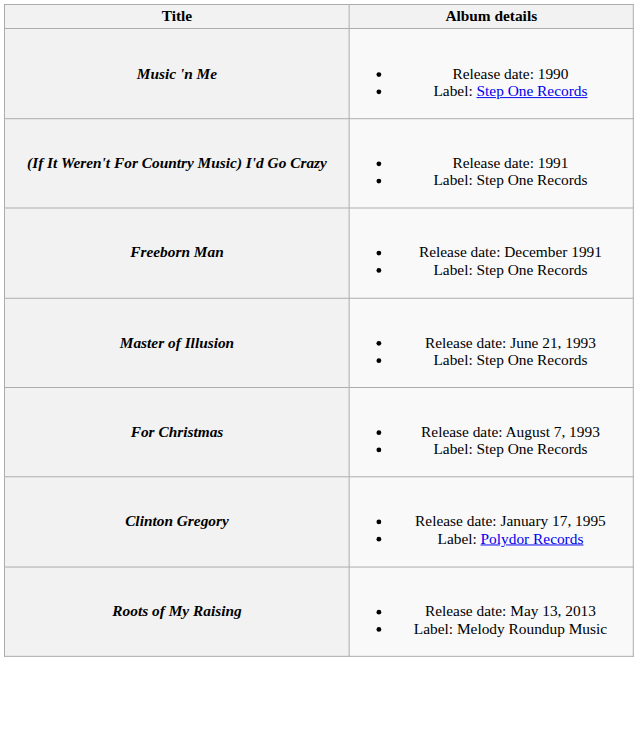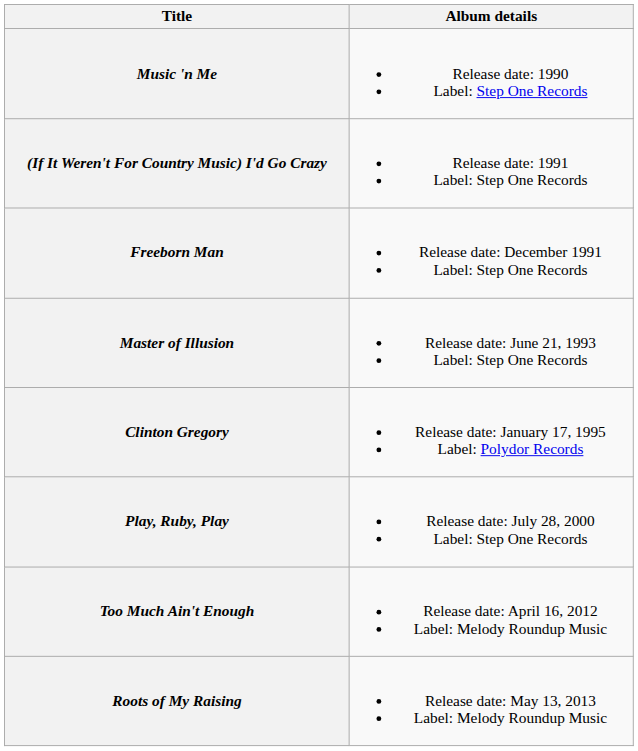- row: For Christmas | Release date: August 7, 1993 Label: Step One Records
+ row: Play, Ruby, Play | Release date: July 28, 2000 Label: Step One Records
+ row: Too Much Ain't Enough | Release date: April 16, 2012 Label: Melody Roundup Music
